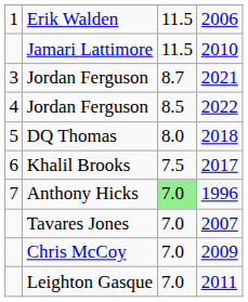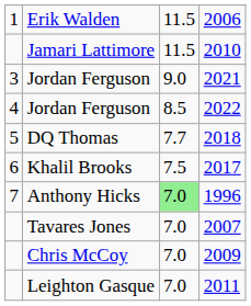Jordan Ferguson / 2021 | column 3: 8.7 -> 9.0
DQ Thomas | column 3: 8.0 -> 7.7
